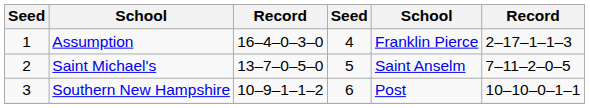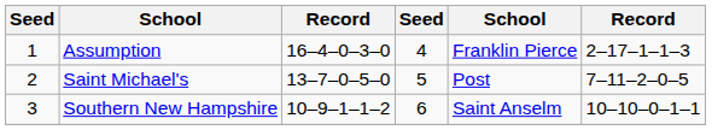Saint Michael's | column 5: Saint Anselm -> Post
Southern New Hampshire | column 5: Post -> Saint Anselm
